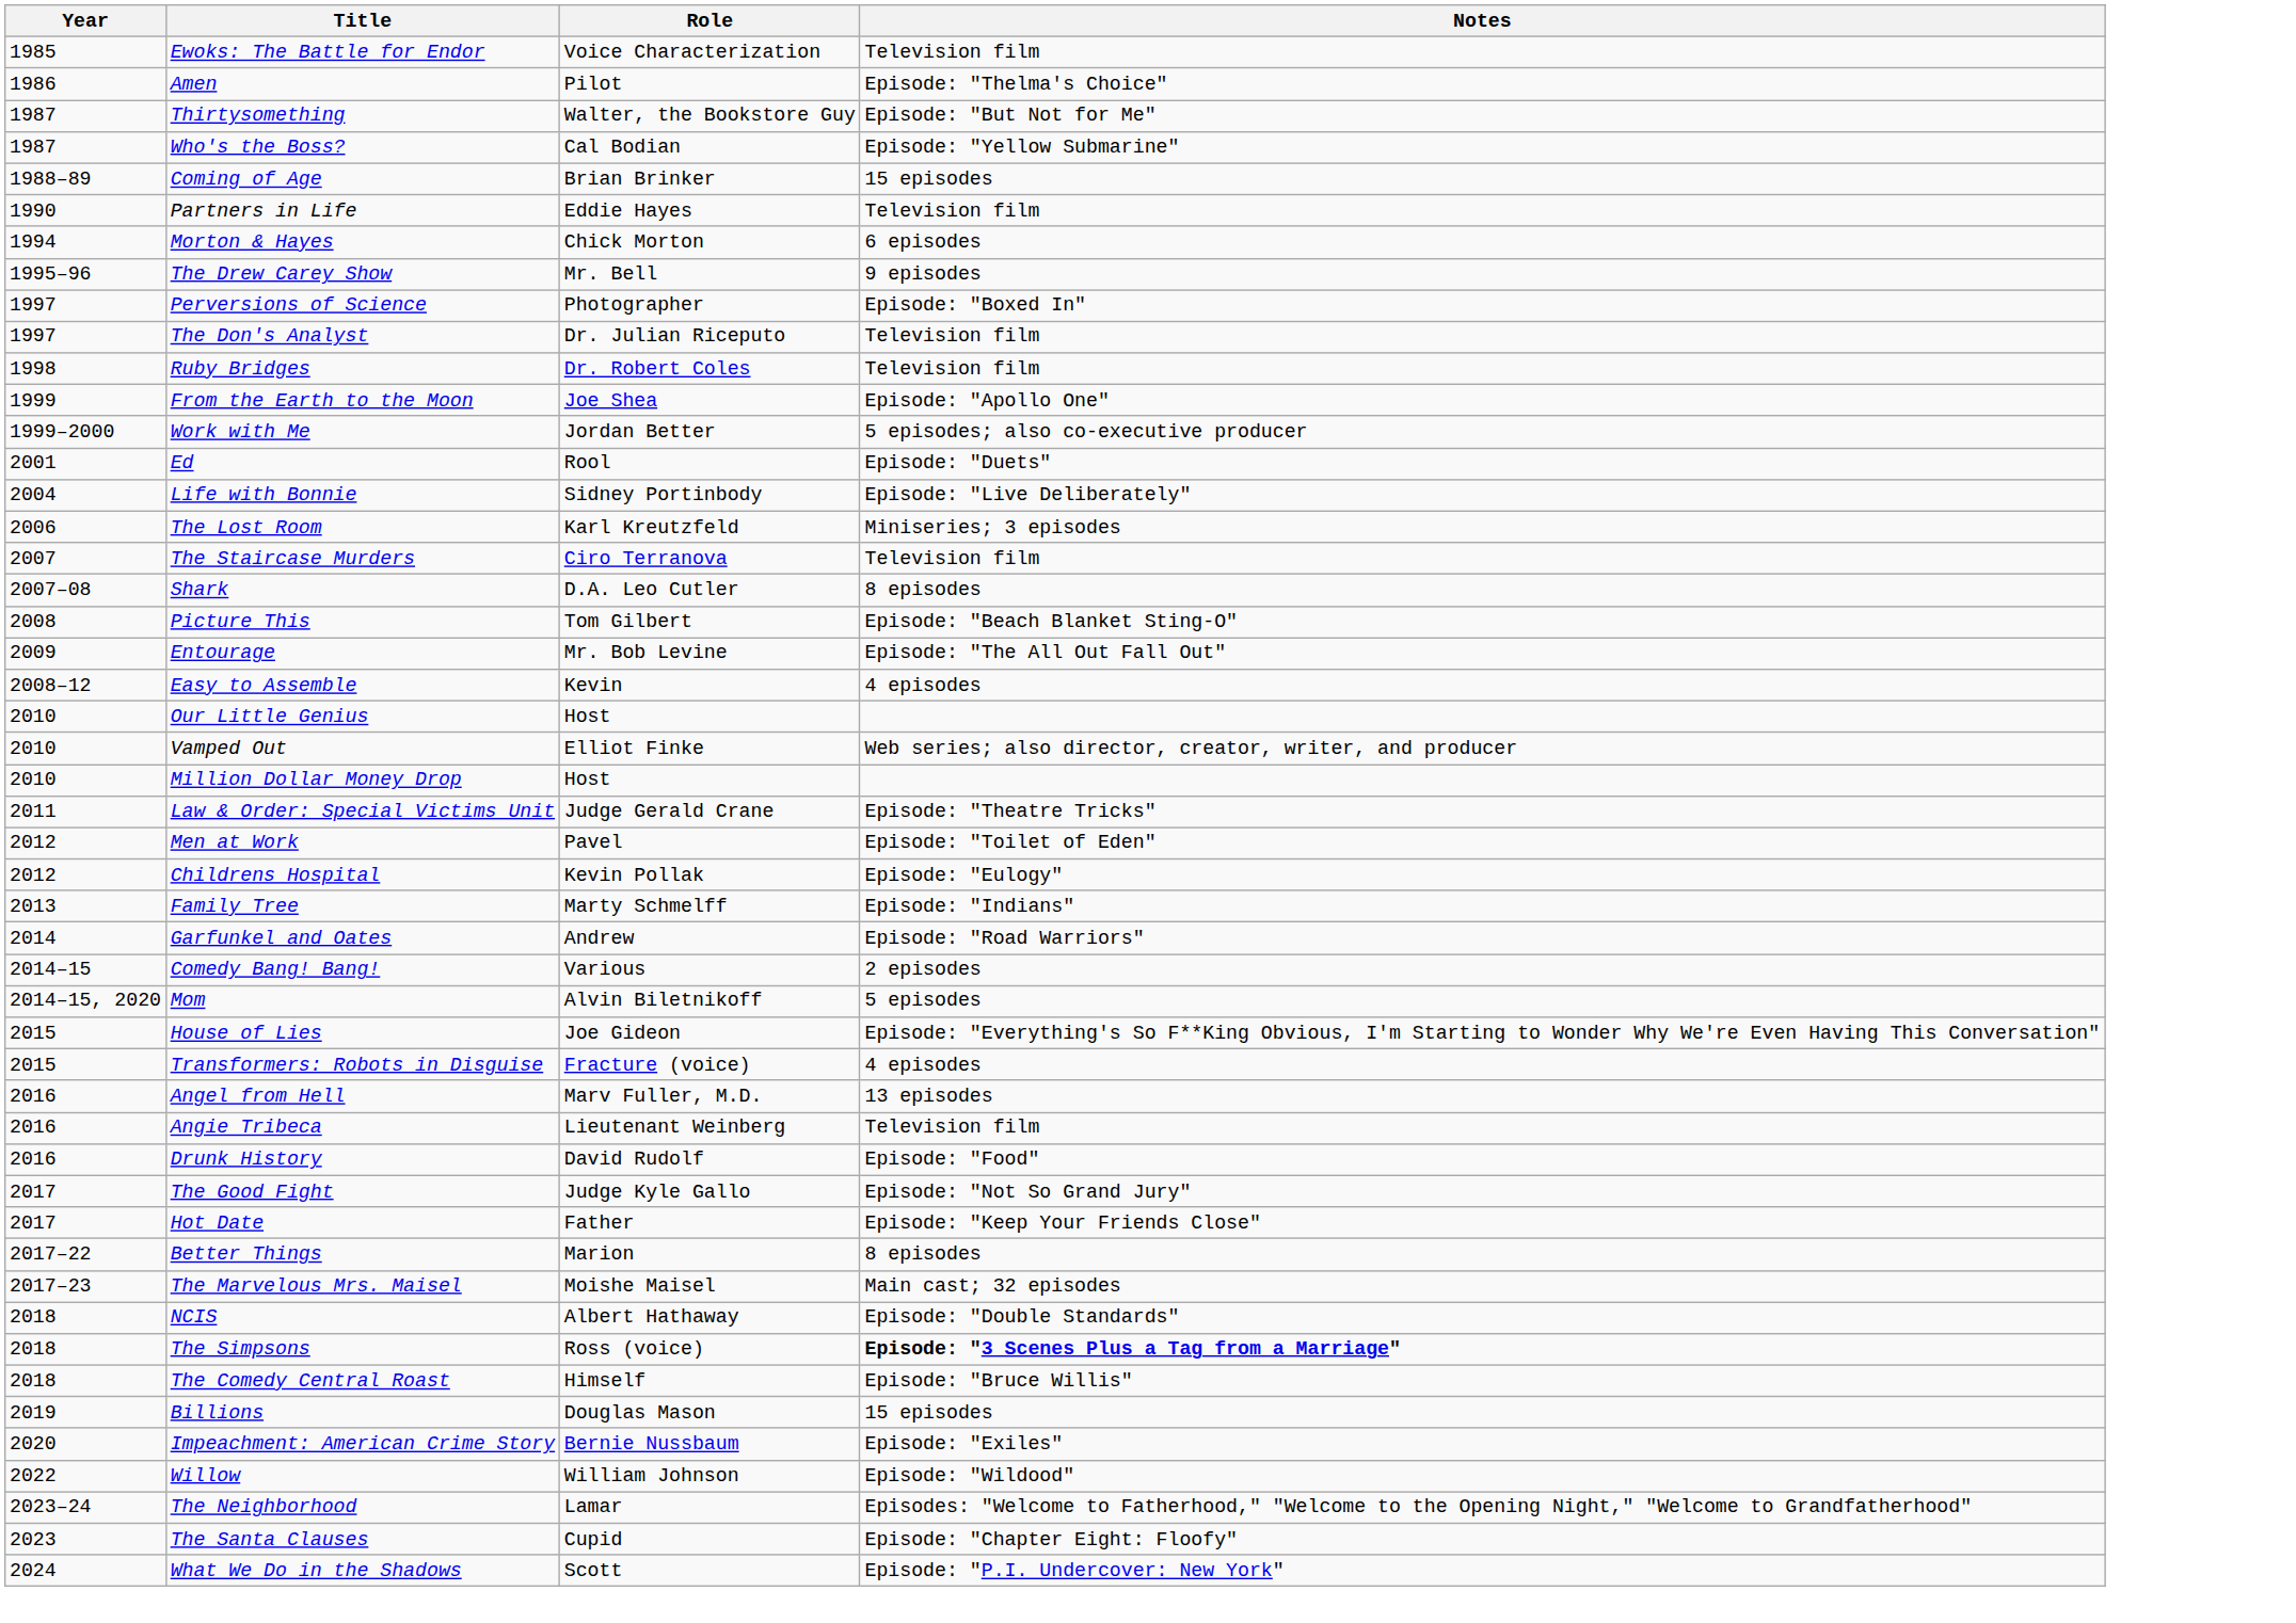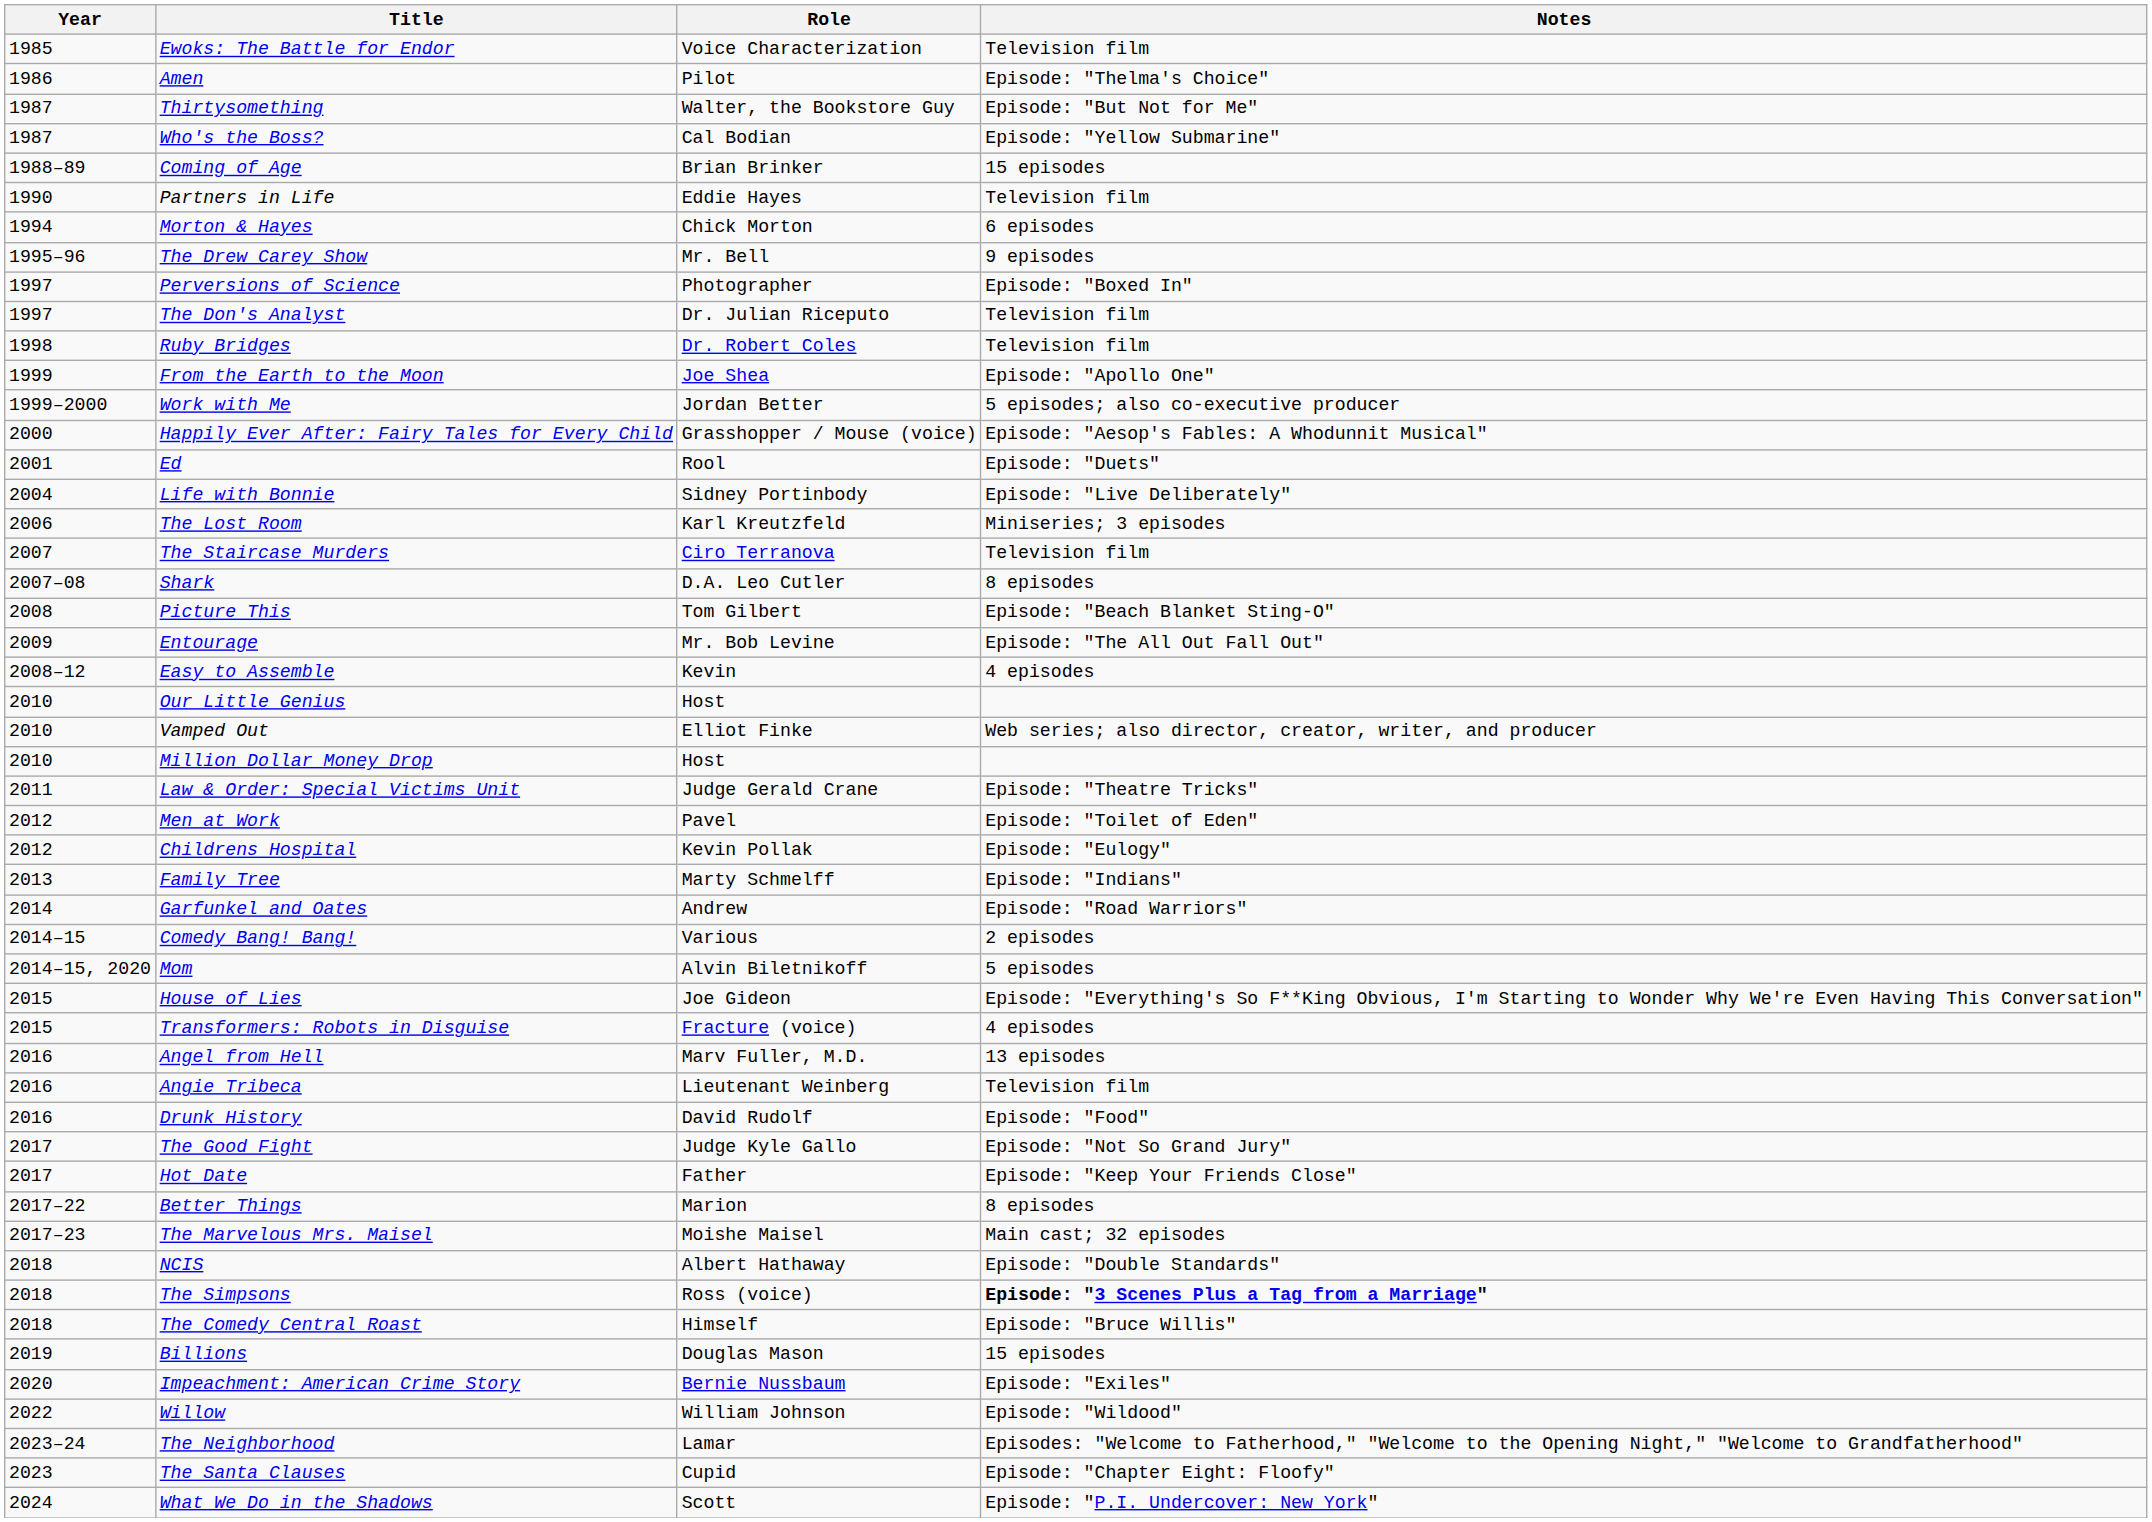+ row: 2000 | Happily Ever After: Fairy Tales for Every Child | Grasshopper / Mouse (voice) | Episode: "Aesop's Fables: A Whodunnit Musical"
